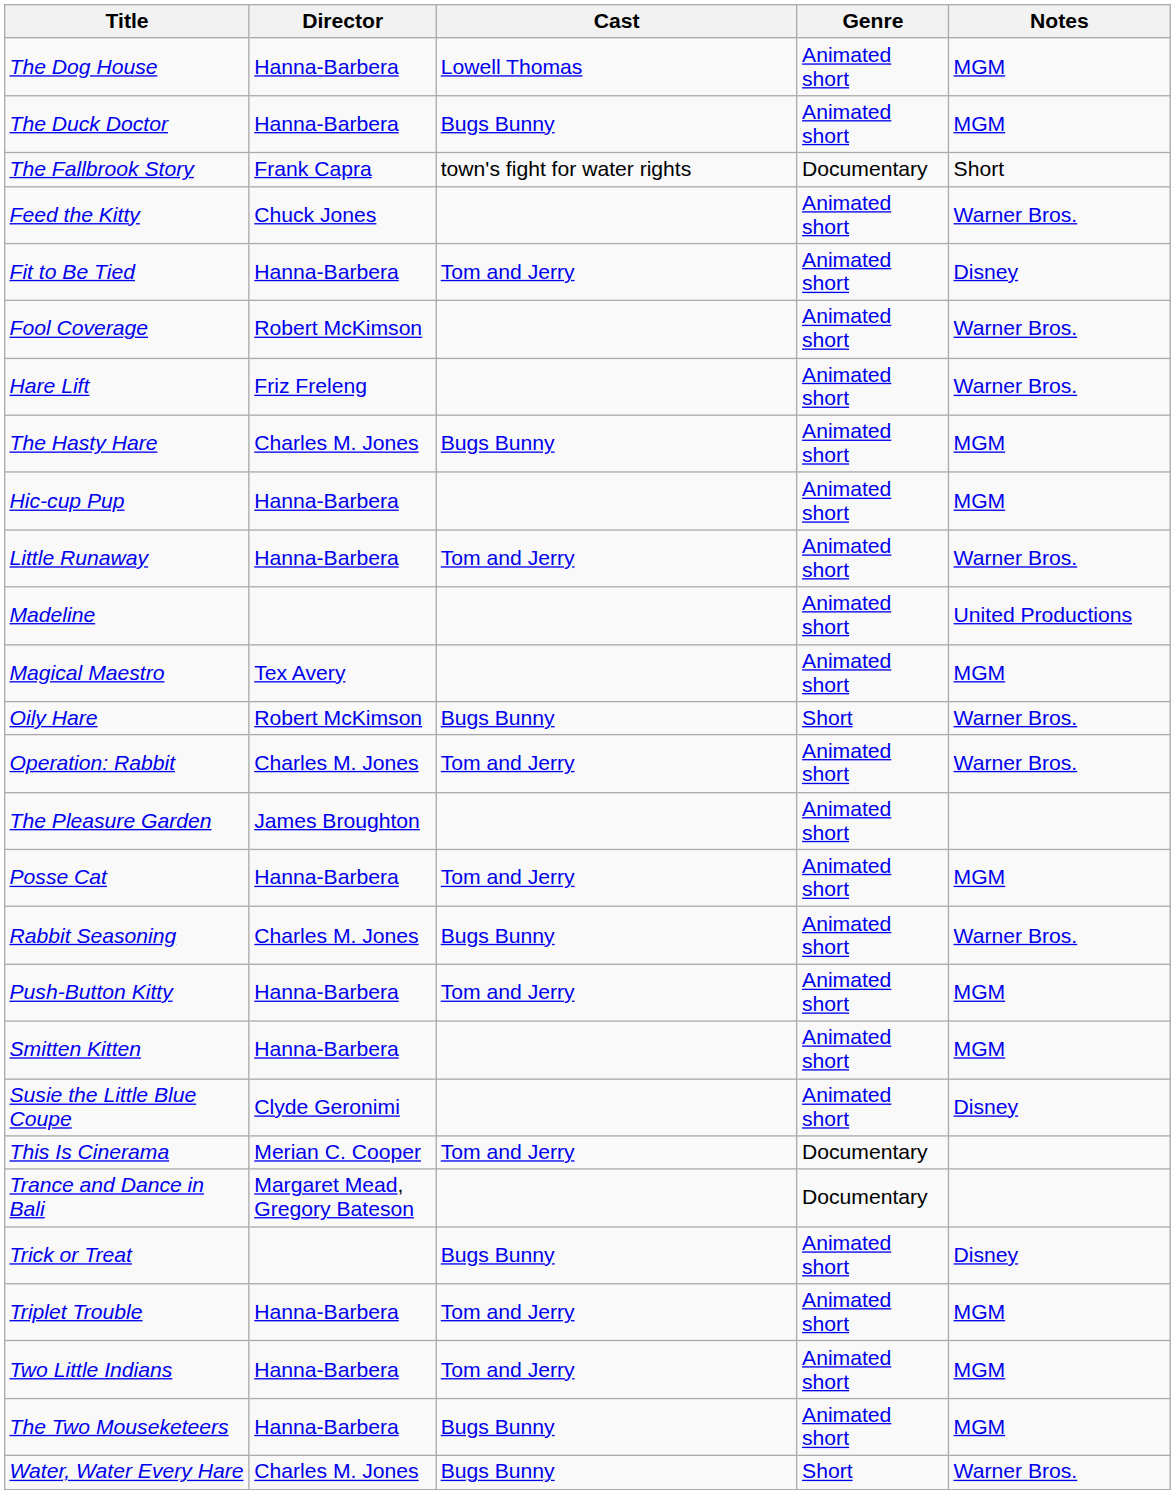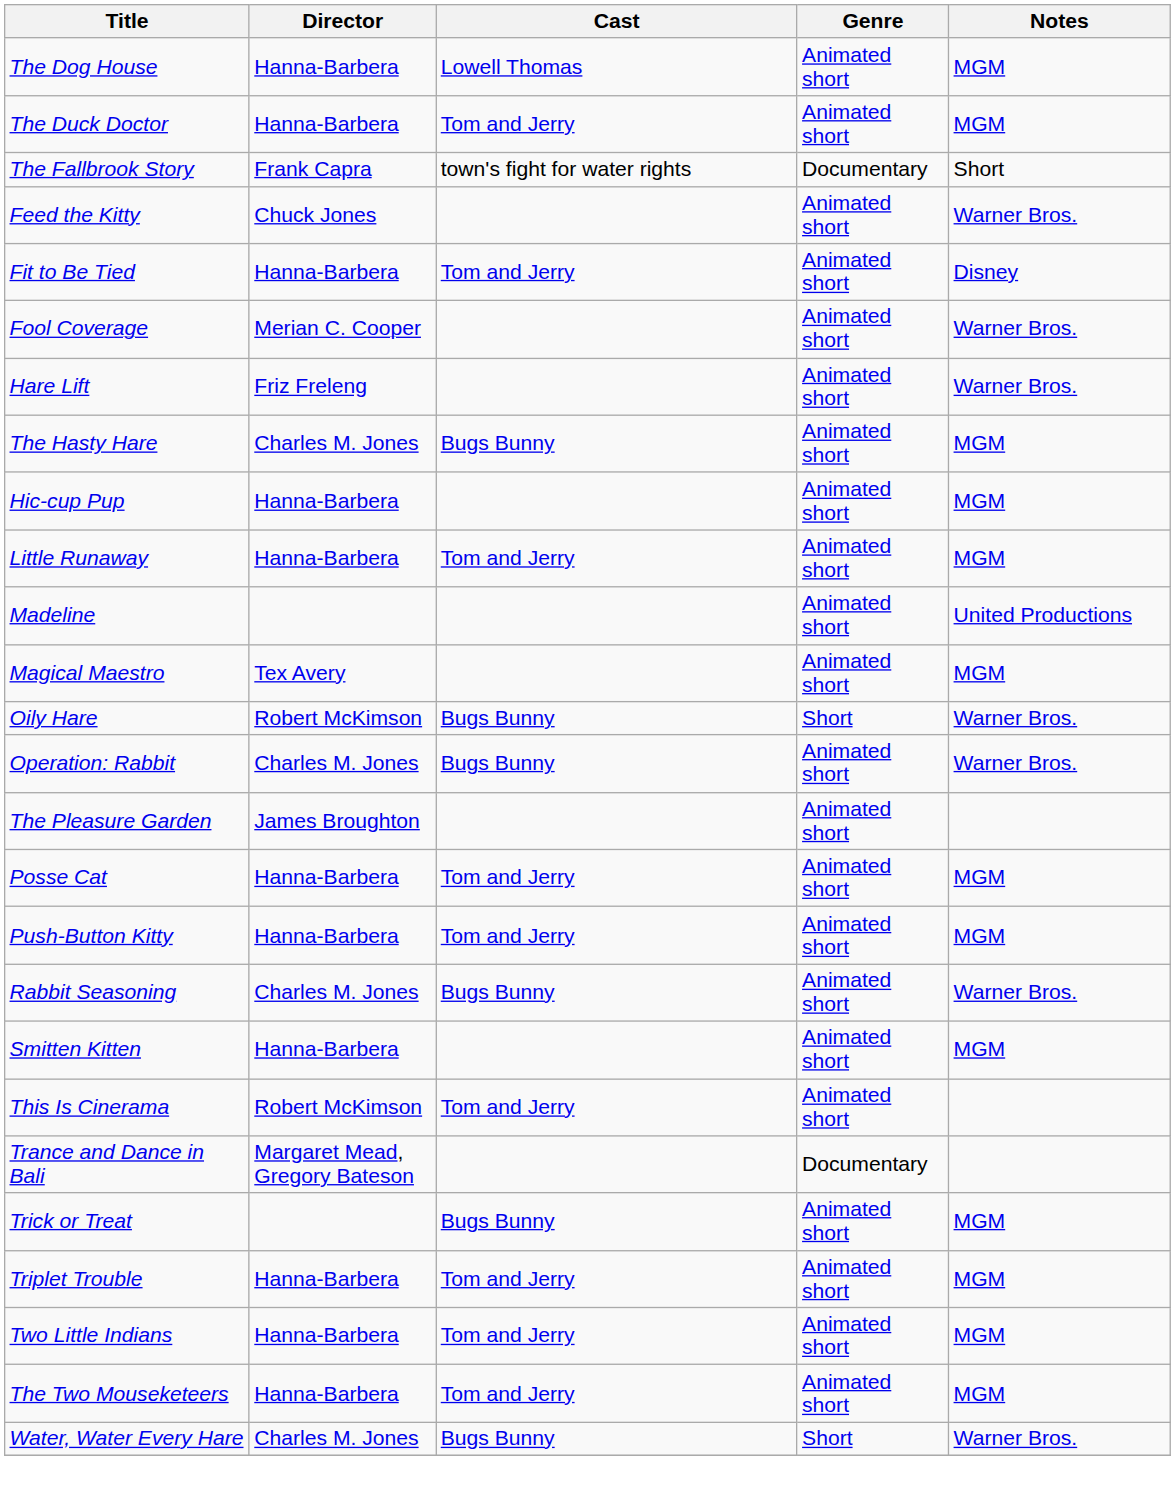The Duck Doctor | Cast: Bugs Bunny -> Tom and Jerry
Fool Coverage | Director: Robert McKimson -> Merian C. Cooper
Little Runaway | Notes: Warner Bros. -> MGM
Operation: Rabbit | Cast: Tom and Jerry -> Bugs Bunny
rows swapped: Push-Button Kitty <-> Rabbit Seasoning
- row: Susie the Little Blue Coupe | Clyde Geronimi | Animated short | Disney
This Is Cinerama | Director: Merian C. Cooper -> Robert McKimson
This Is Cinerama | Genre: Documentary -> Animated short
Trick or Treat | Notes: Disney -> MGM
The Two Mouseketeers | Cast: Bugs Bunny -> Tom and Jerry
